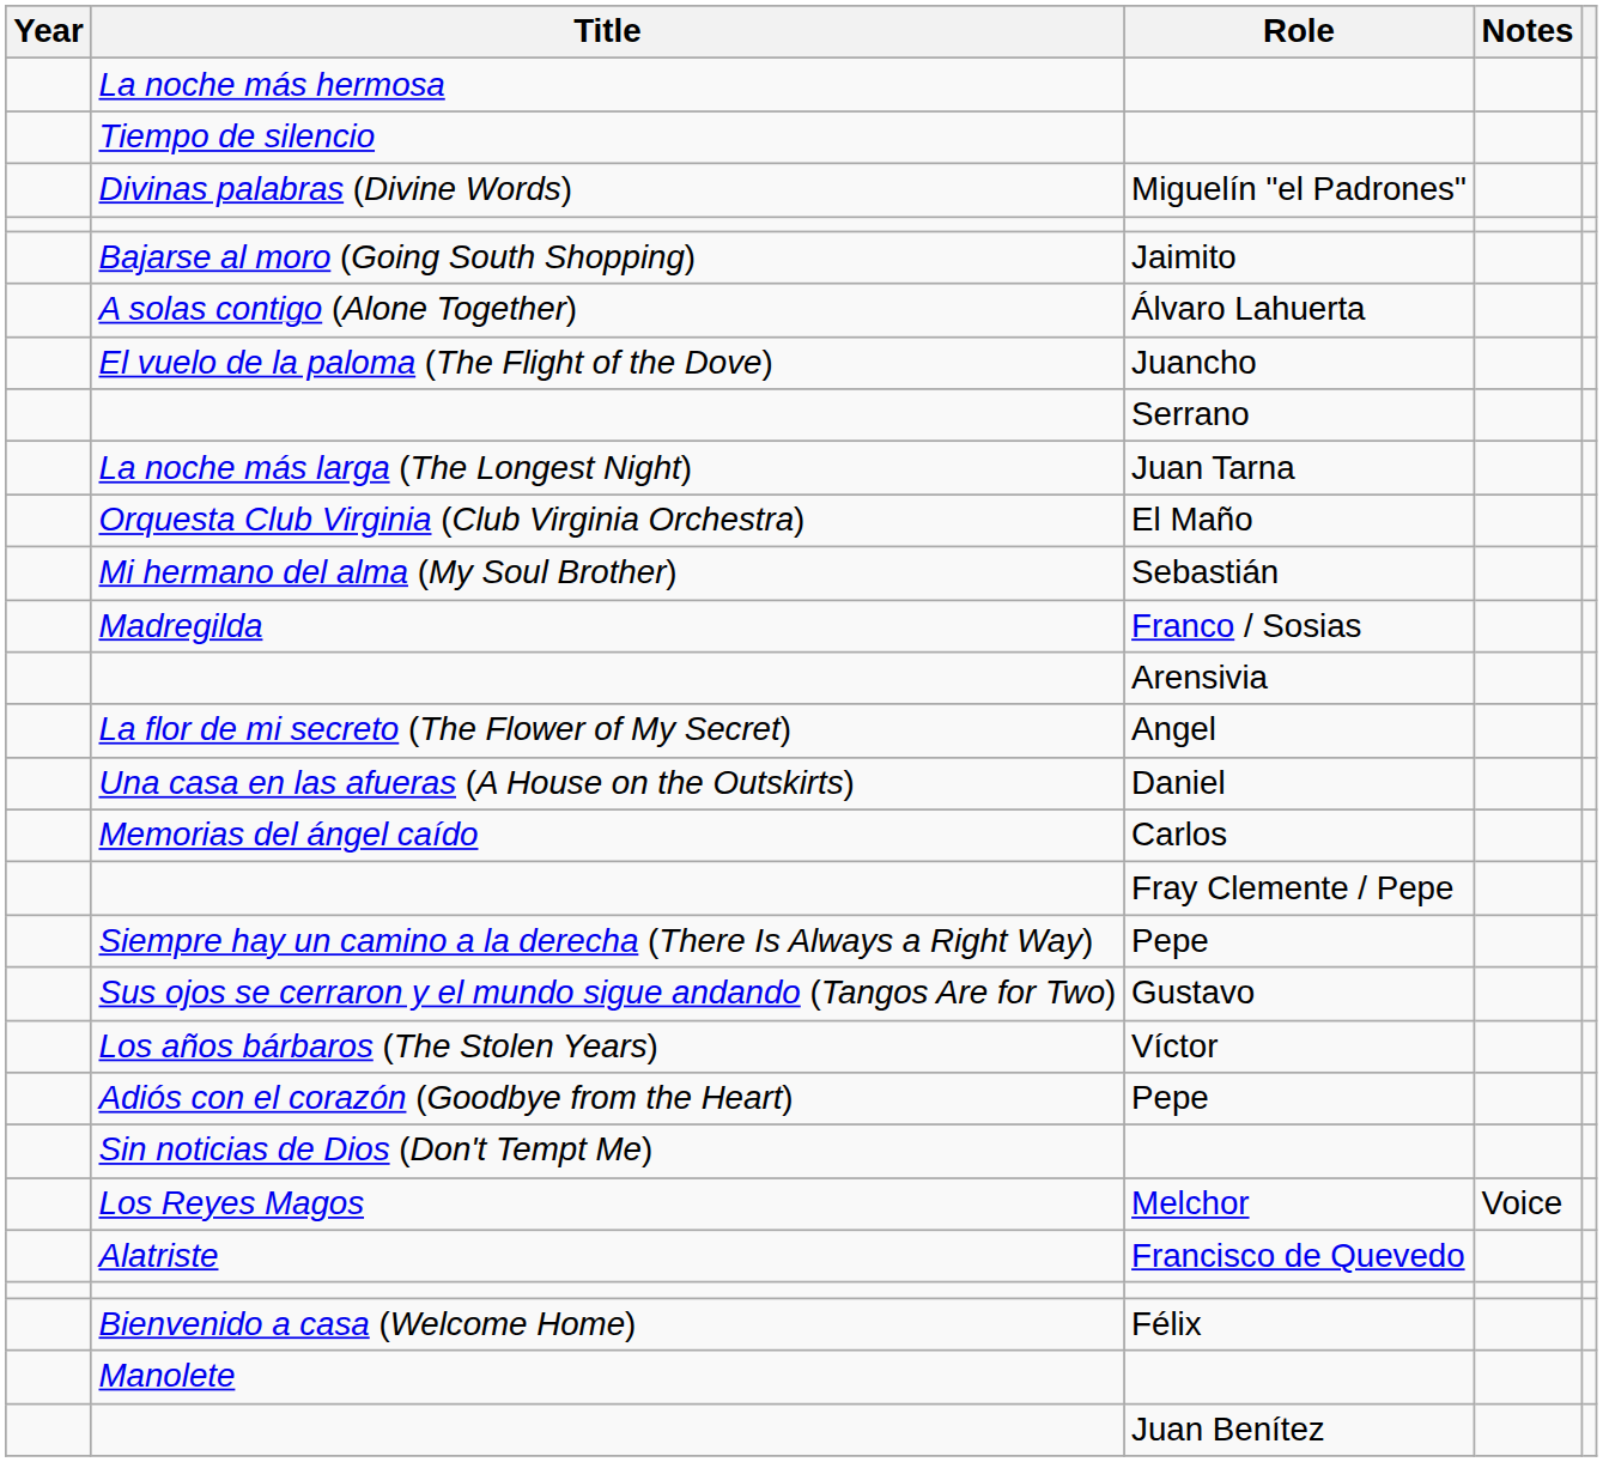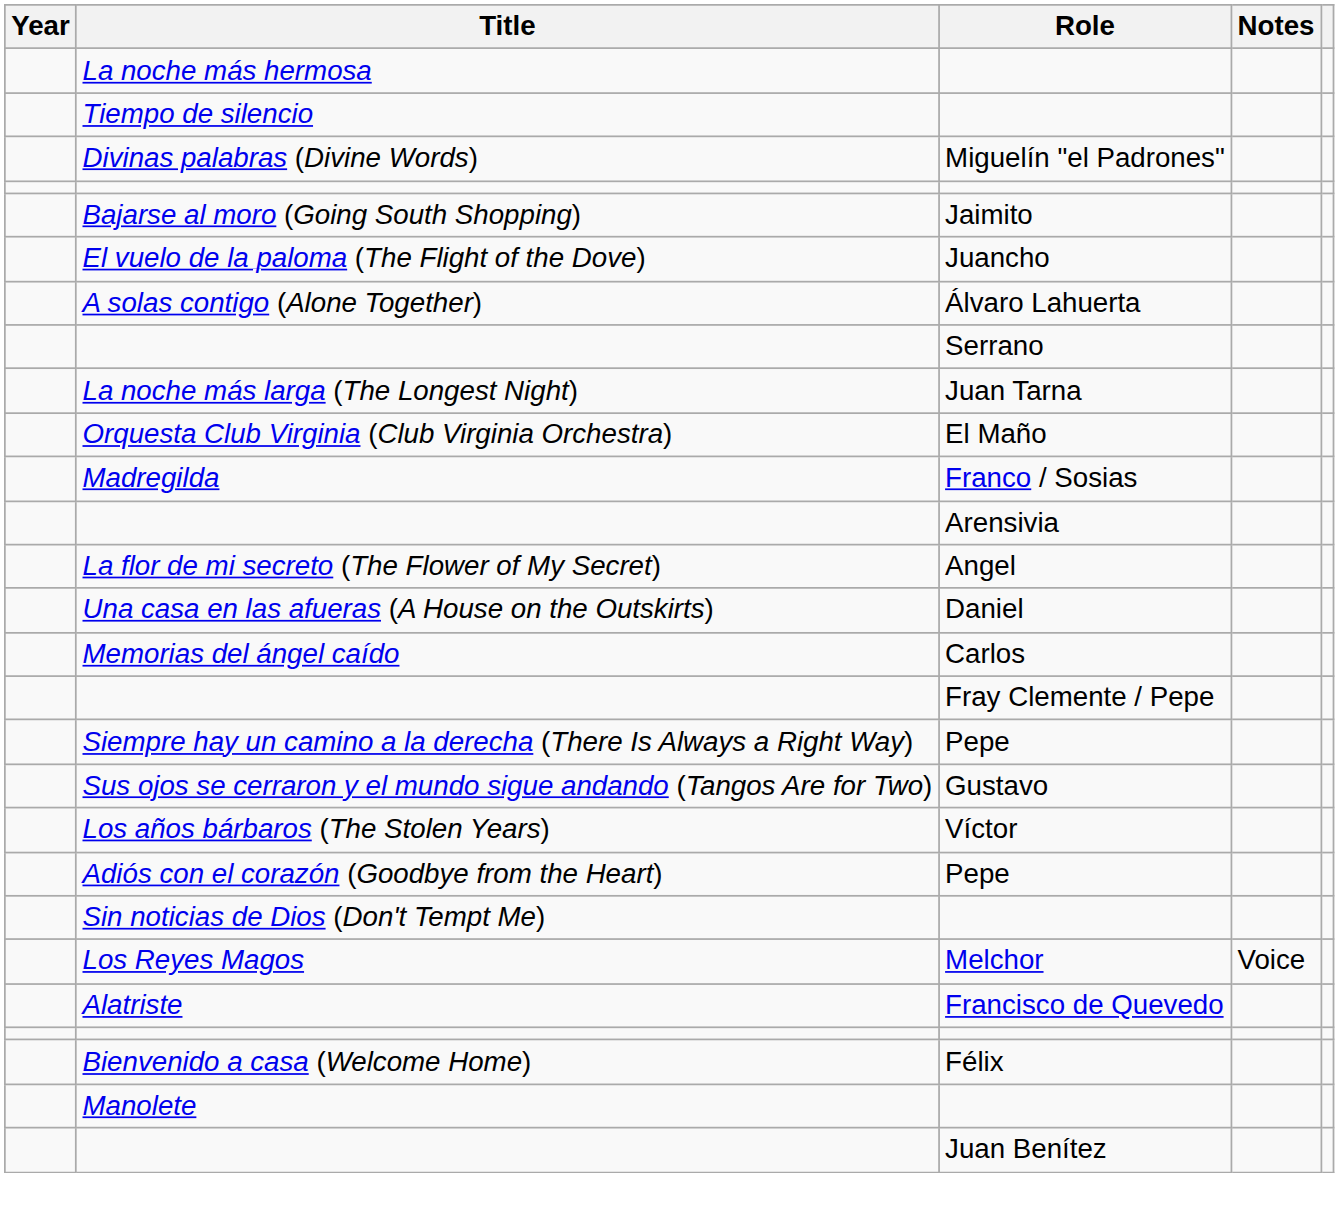rows swapped: El vuelo de la paloma (The Flight of the Dove) <-> A solas contigo (Alone Together)
- row: Mi hermano del alma (My Soul Brother) | Sebastián
